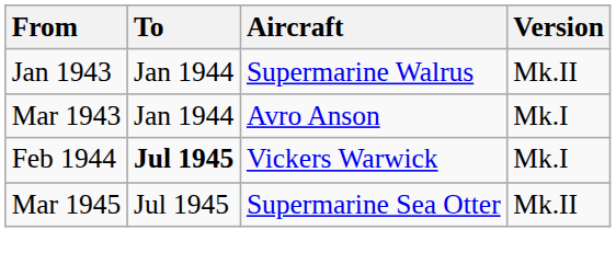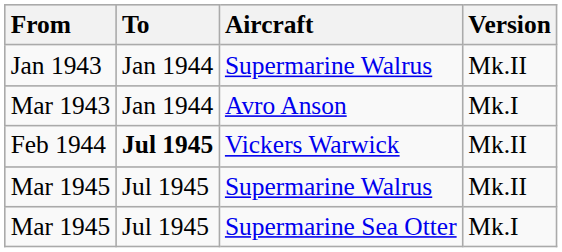Feb 1944 | Version: Mk.I -> Mk.II
+ row: Mar 1945 | Jul 1945 | Supermarine Walrus | Mk.II
Mar 1945 / Supermarine Sea Otter | Version: Mk.II -> Mk.I
